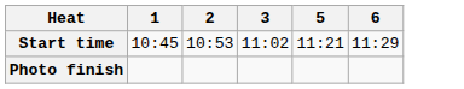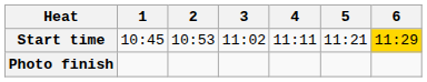+ column: 4 | 11:11
Start time | 6: no background -> gold background
